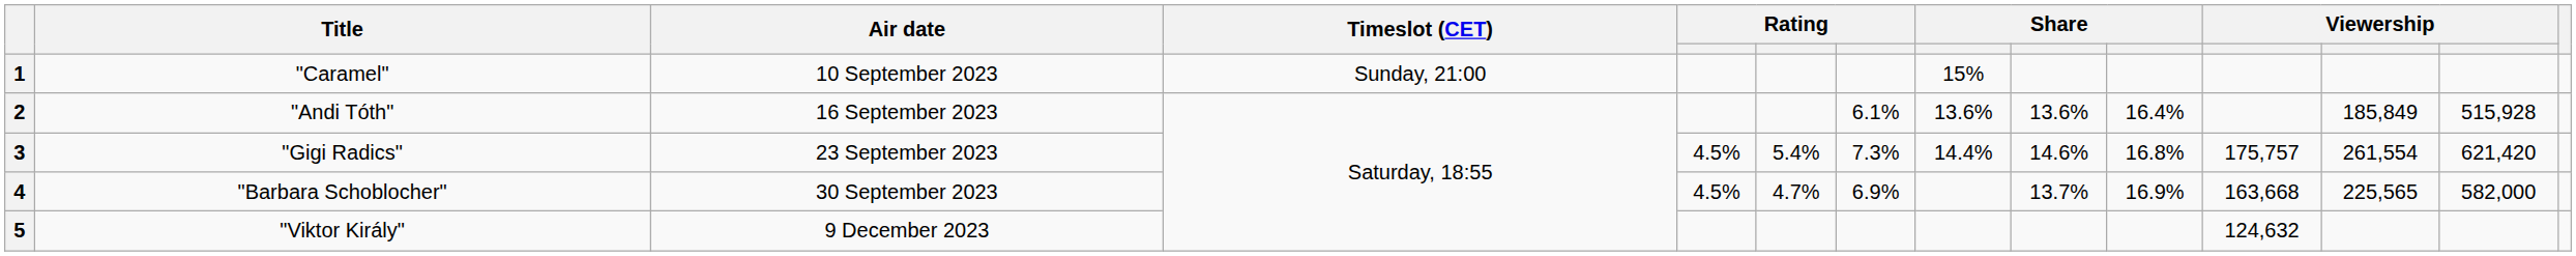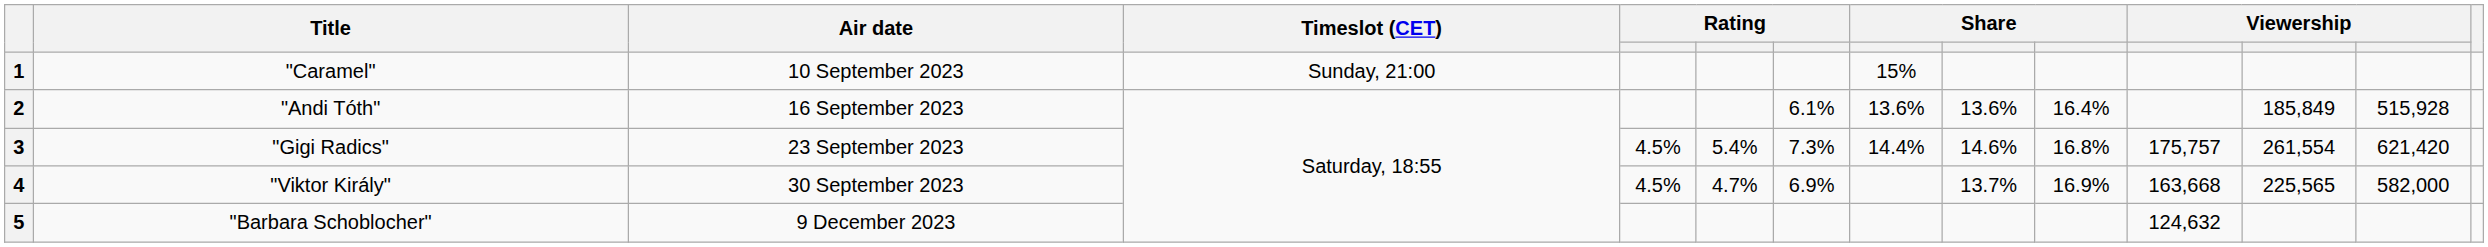4 | Title: "Barbara Schoblocher" -> "Viktor Király"
5 | Title: "Viktor Király" -> "Barbara Schoblocher"
